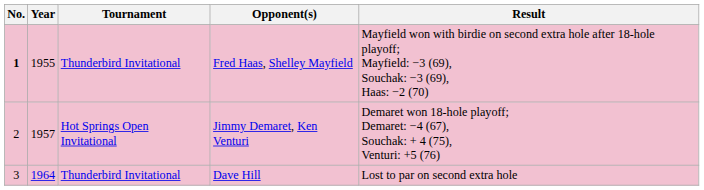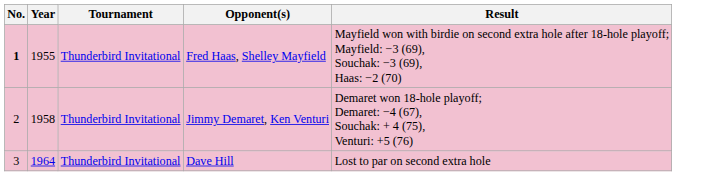Jimmy Demaret, Ken Venturi | Year: 1957 -> 1958
Jimmy Demaret, Ken Venturi | Tournament: Hot Springs Open Invitational -> Thunderbird Invitational
